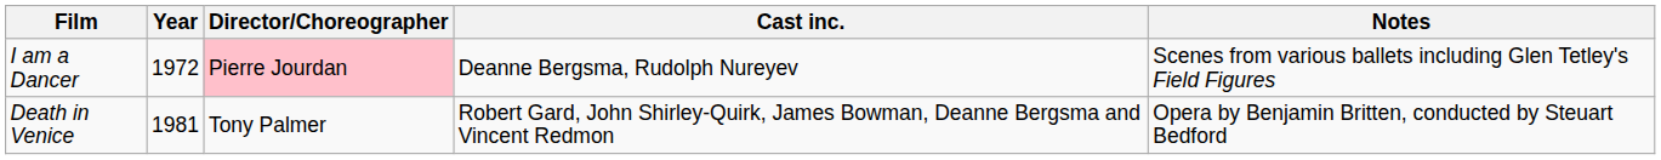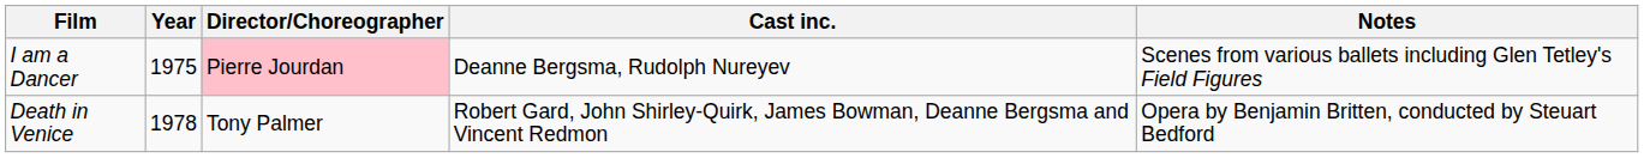I am a Dancer | Year: 1972 -> 1975
Death in Venice | Year: 1981 -> 1978
